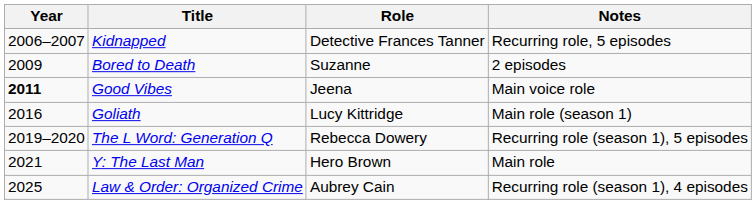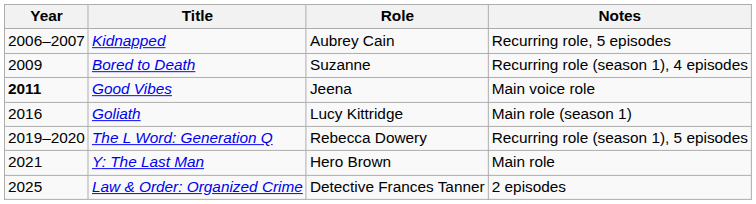Kidnapped | Role: Detective Frances Tanner -> Aubrey Cain
Bored to Death | Notes: 2 episodes -> Recurring role (season 1), 4 episodes
Law & Order: Organized Crime | Role: Aubrey Cain -> Detective Frances Tanner
Law & Order: Organized Crime | Notes: Recurring role (season 1), 4 episodes -> 2 episodes
